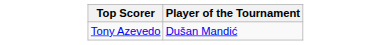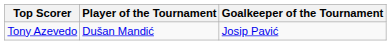+ column: Goalkeeper of the Tournament | Josip Pavić
